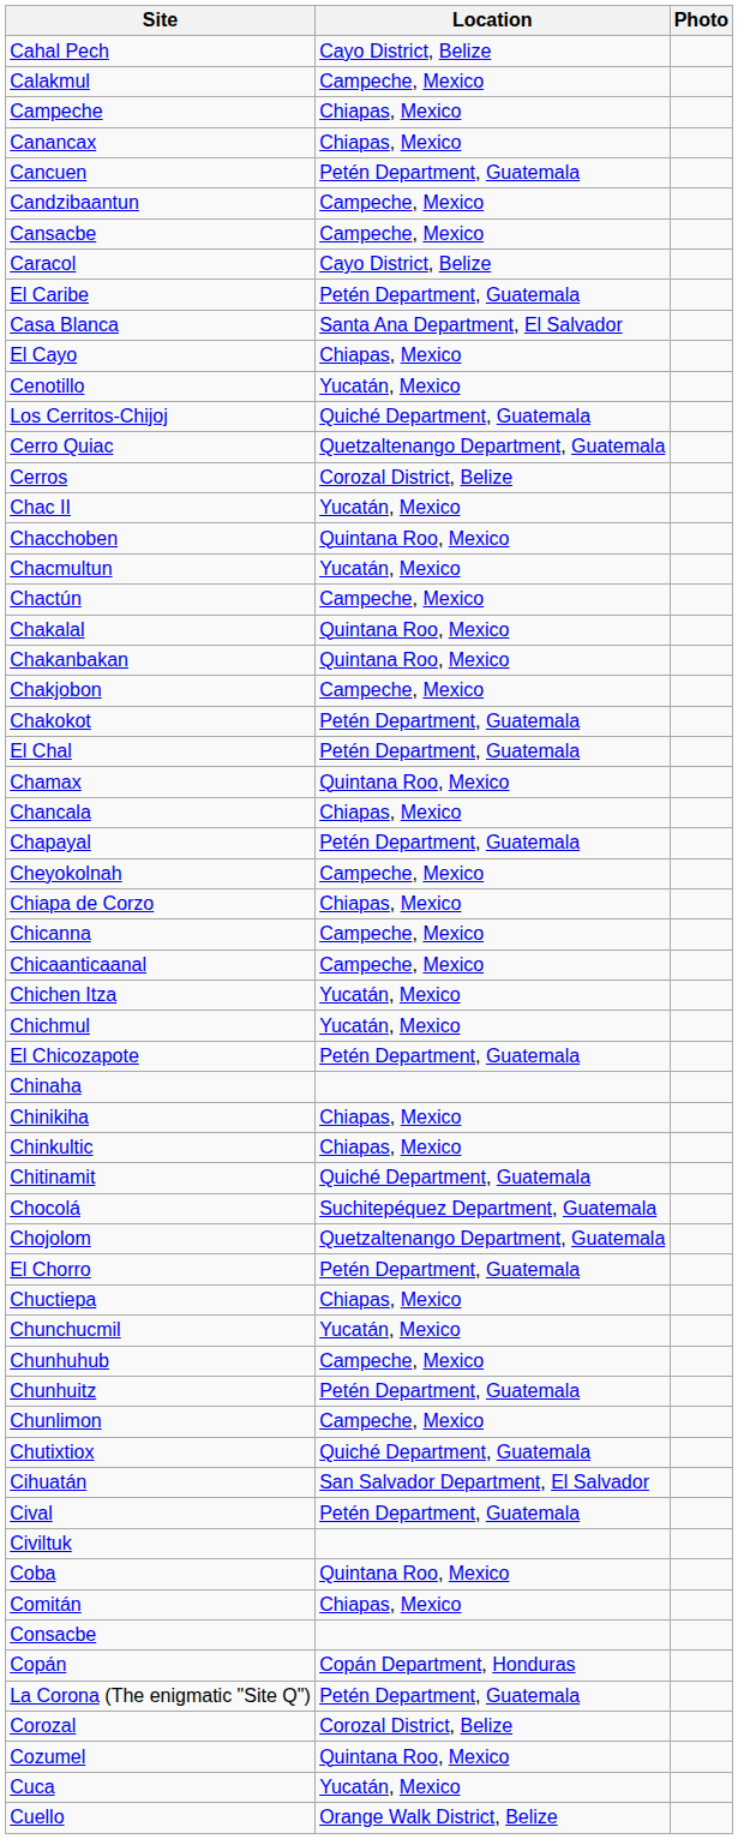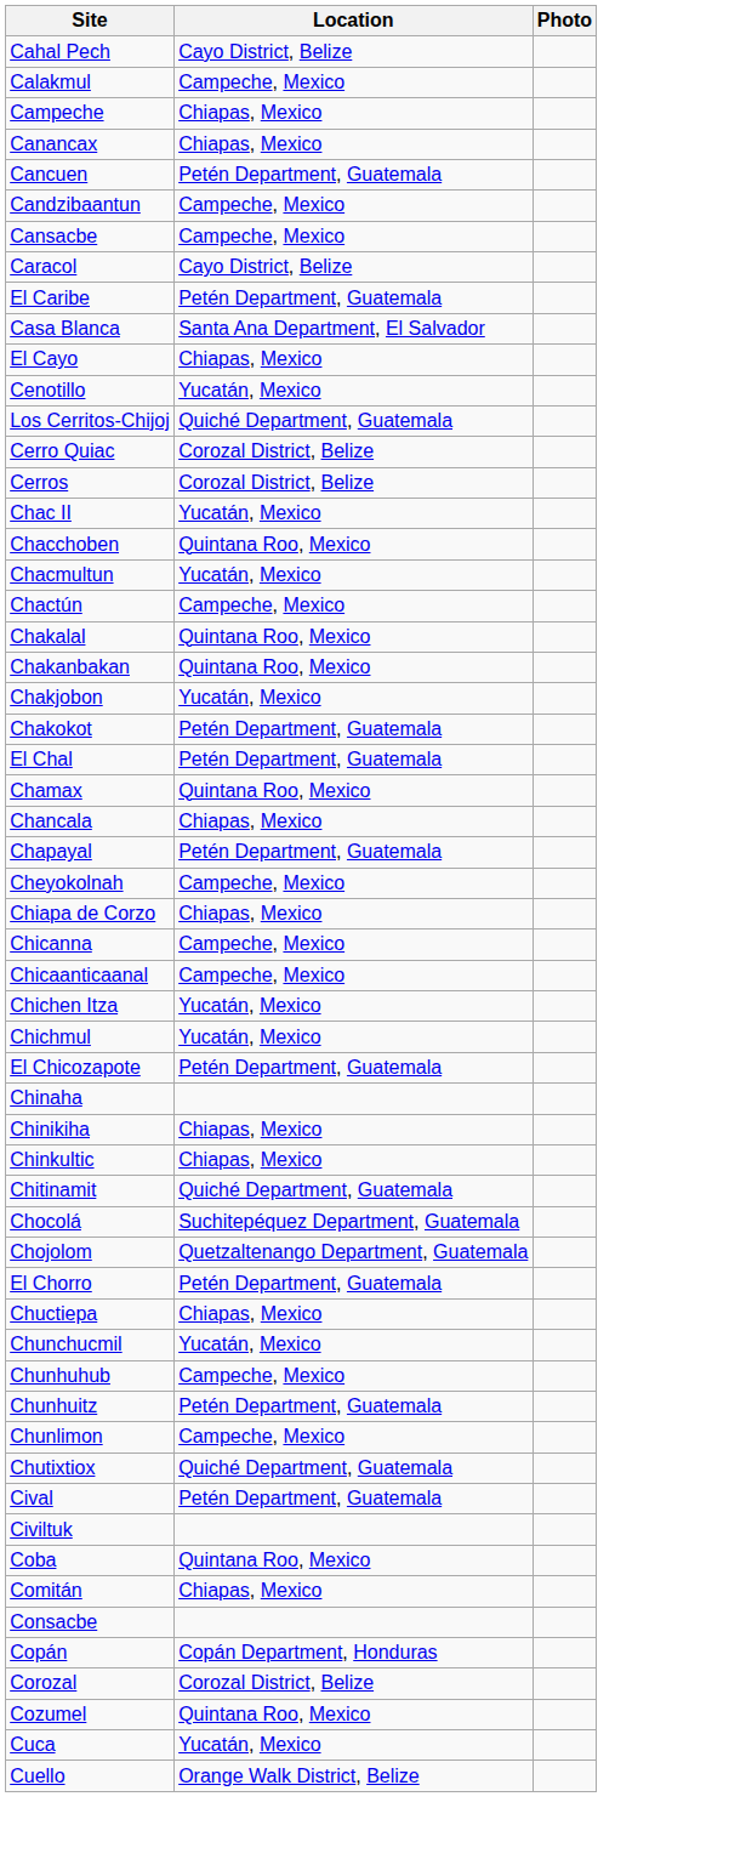Cerro Quiac | Location: Quetzaltenango Department, Guatemala -> Corozal District, Belize
Chakjobon | Location: Campeche, Mexico -> Yucatán, Mexico
- row: Cihuatán | San Salvador Department, El Salvador
- row: La Corona (The enigmatic "Site Q") | Petén Department, Guatemala
